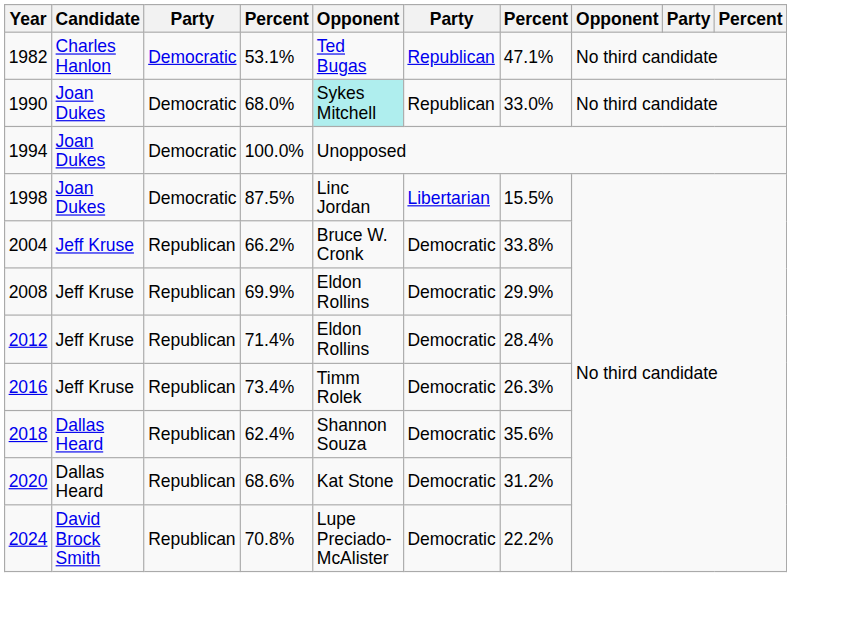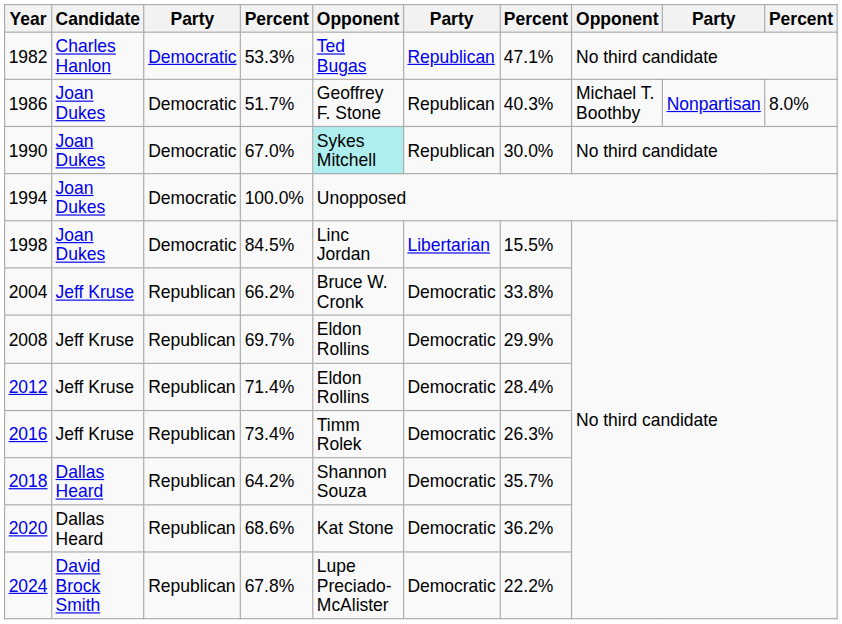1982 | column 4: 53.1% -> 53.3%
+ row: 1986 | Joan Dukes | Democratic | 51.7% | Geoffrey F. Stone | Republican | 40.3% | Michael T. Boothby | Nonpartisan | 8.0%
1990 | column 4: 68.0% -> 67.0%
1990 | column 7: 33.0% -> 30.0%
1998 | column 4: 87.5% -> 84.5%
2008 | column 4: 69.9% -> 69.7%
2018 | column 4: 62.4% -> 64.2%
2018 | column 7: 35.6% -> 35.7%
2020 | column 7: 31.2% -> 36.2%
2024 | column 4: 70.8% -> 67.8%
